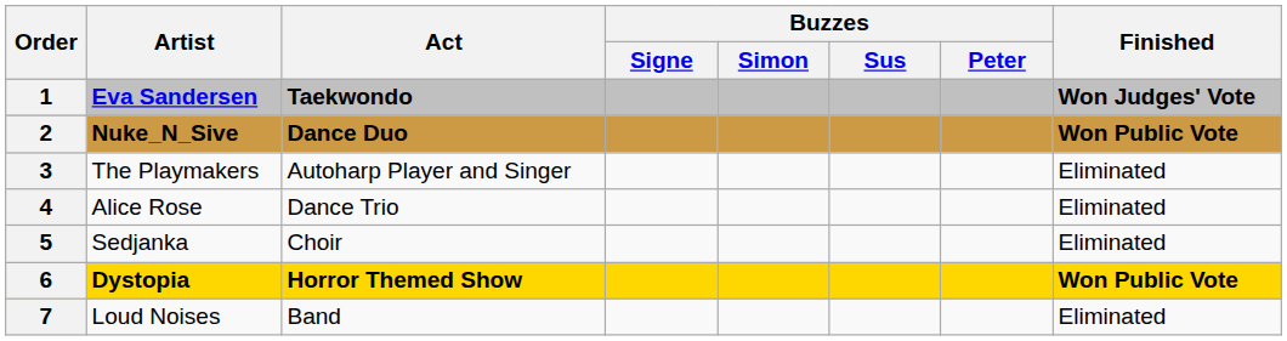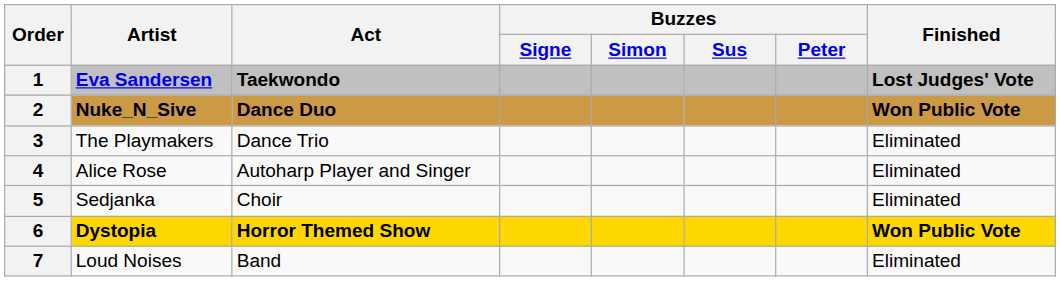1 | Finished: Won Judges' Vote -> Lost Judges' Vote
3 | Act: Autoharp Player and Singer -> Dance Trio
4 | Act: Dance Trio -> Autoharp Player and Singer
